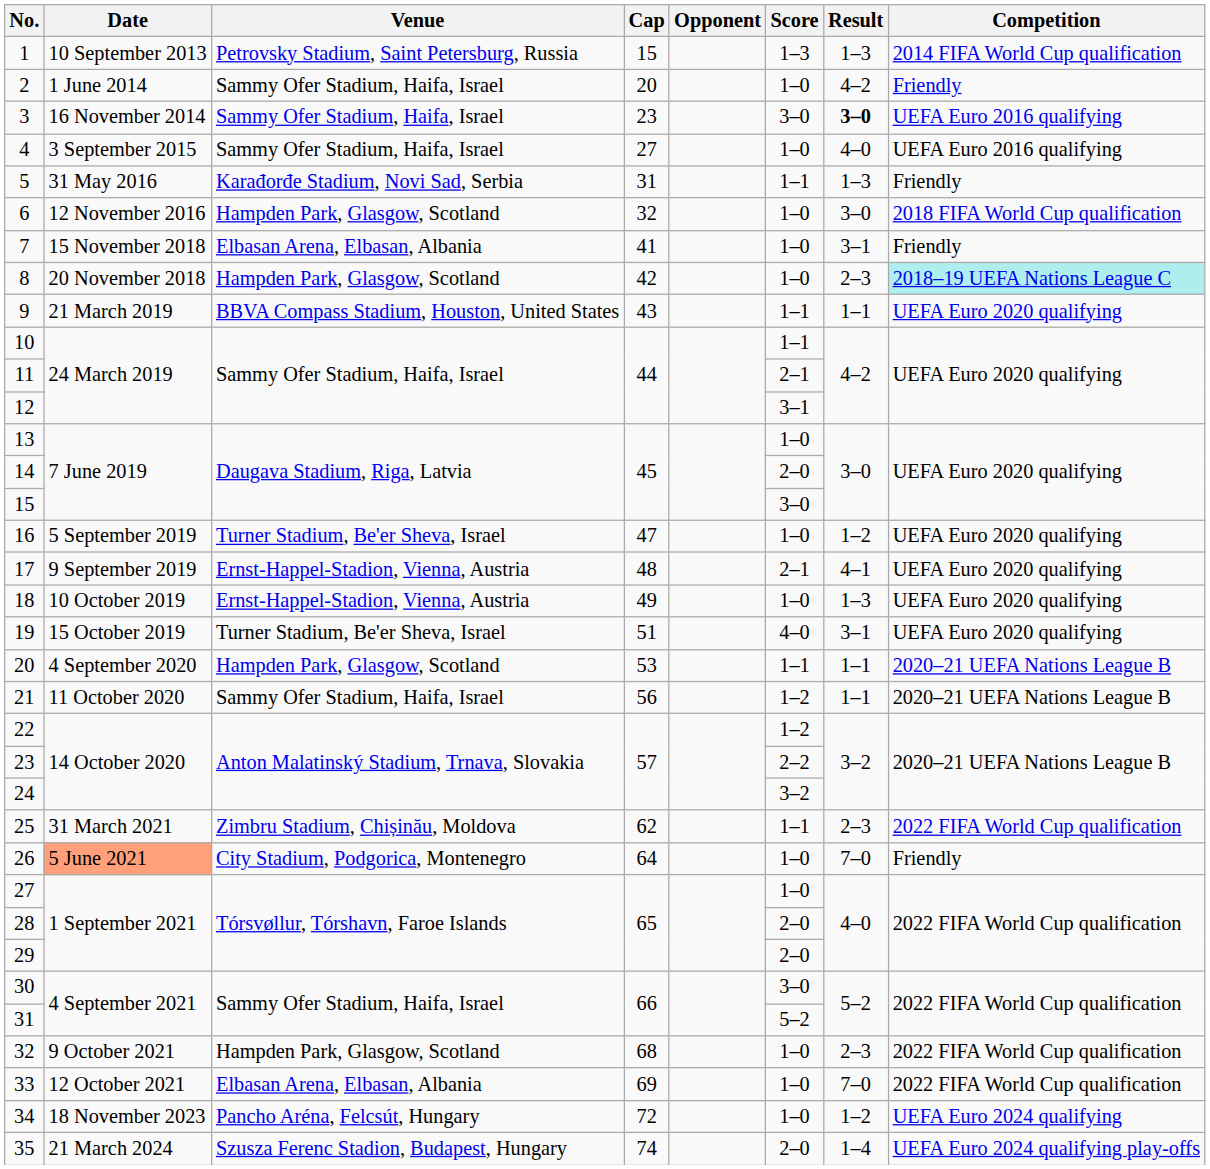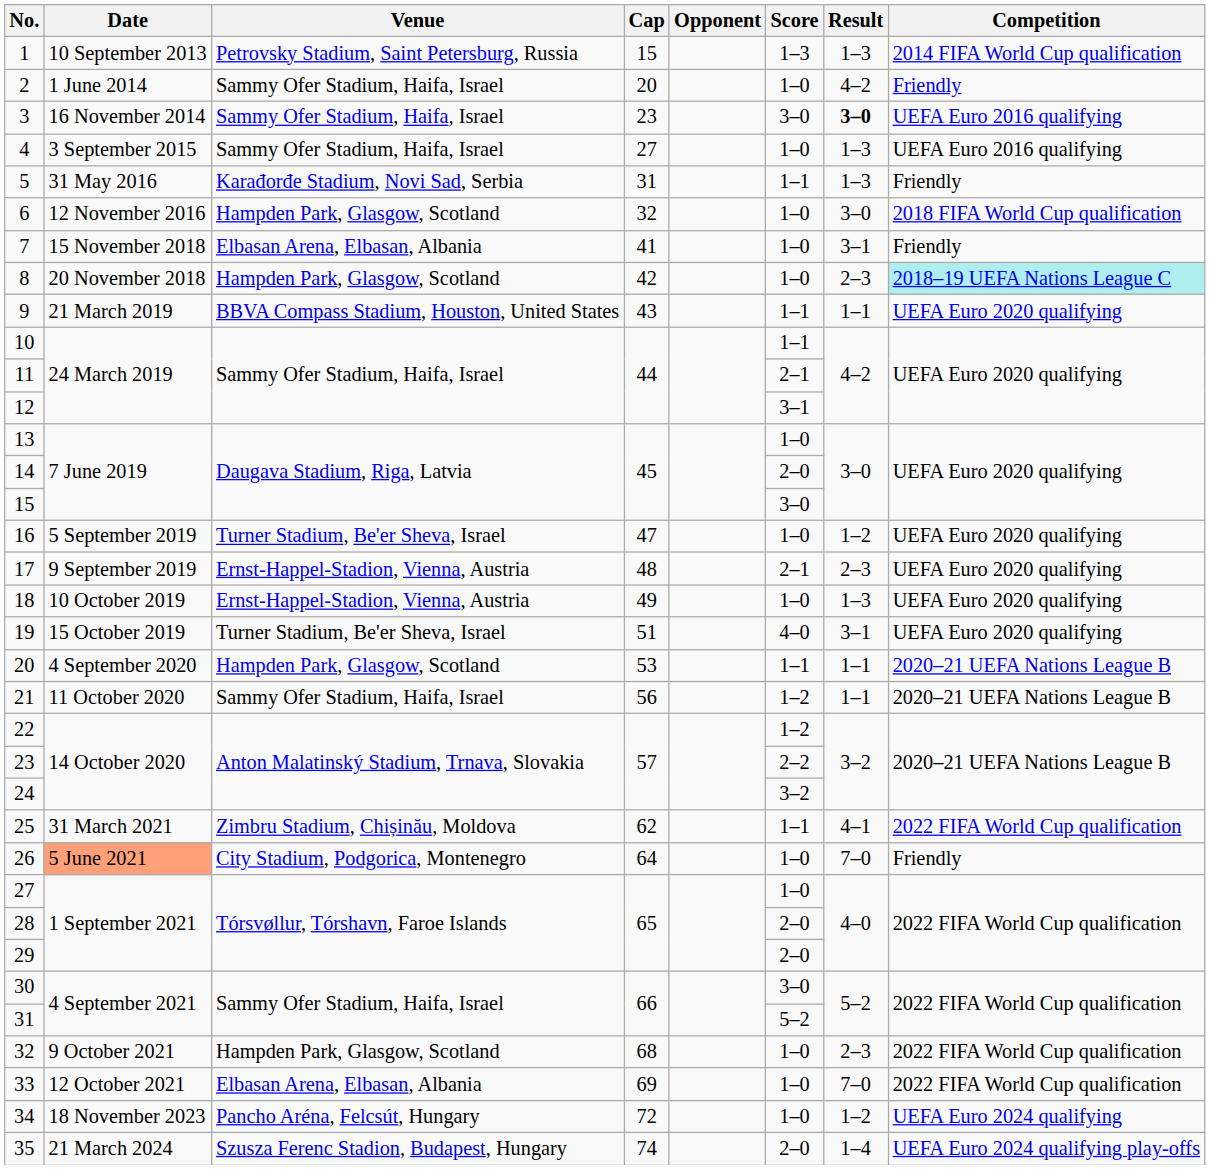4 | Result: 4–0 -> 1–3
17 | Result: 4–1 -> 2–3
25 | Result: 2–3 -> 4–1
